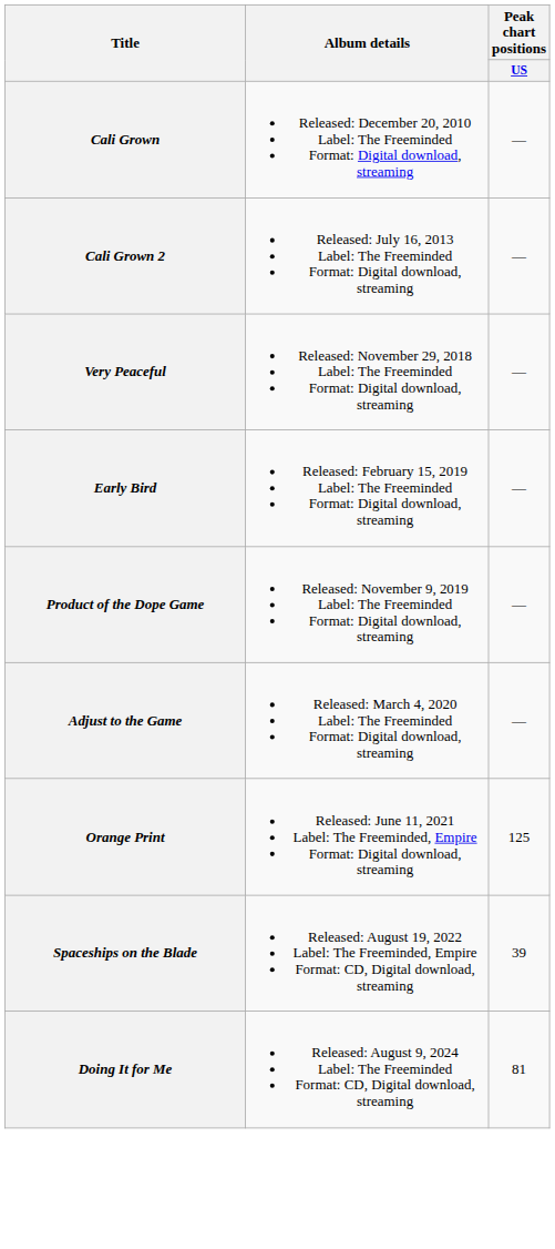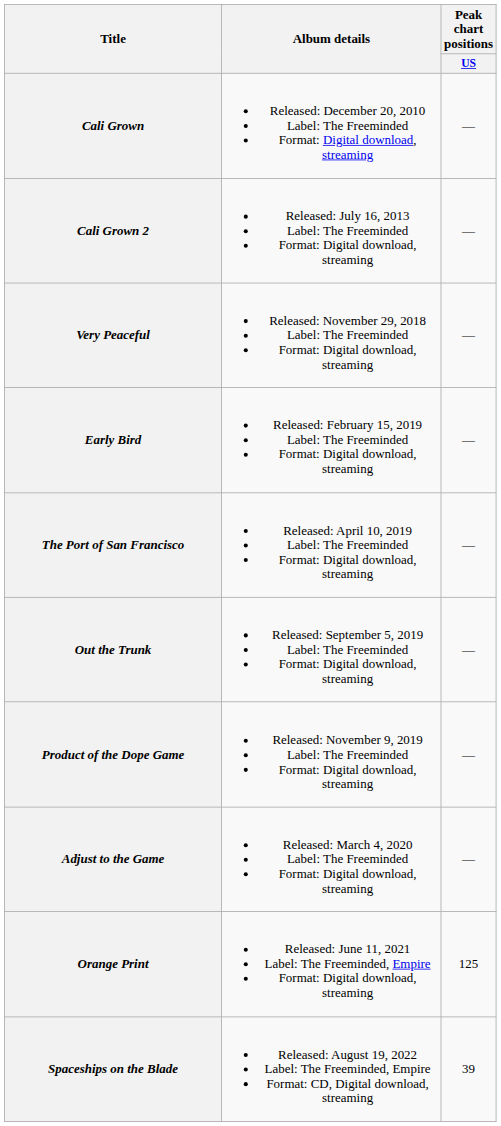+ row: The Port of San Francisco | Released: April 10, 2019 Label: The Freeminded Format: Digital download, streaming | —
+ row: Out the Trunk | Released: September 5, 2019 Label: The Freeminded Format: Digital download, streaming | —
- row: Doing It for Me | Released: August 9, 2024 Label: The Freeminded Format: CD, Digital download, streaming | 81
